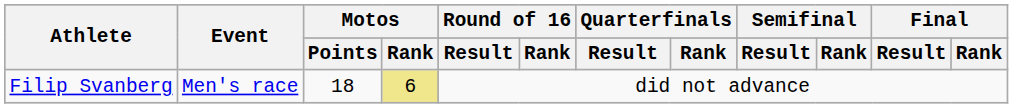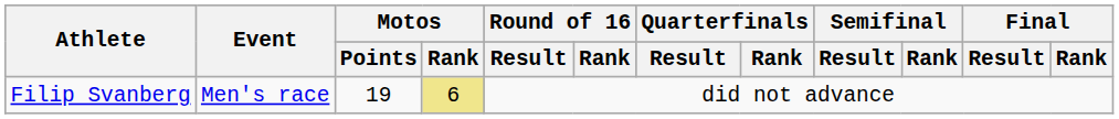Filip Svanberg | Motos / Points: 18 -> 19
